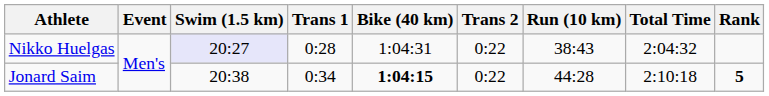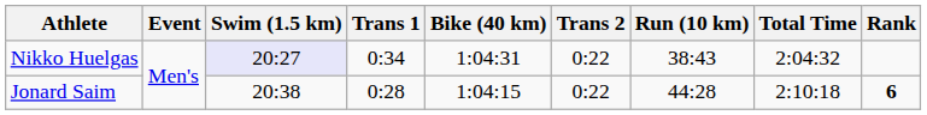Nikko Huelgas | Trans 1: 0:28 -> 0:34
Jonard Saim | Trans 1: 0:34 -> 0:28
Jonard Saim | Bike (40 km): bold -> normal
Jonard Saim | Rank: 5 -> 6
